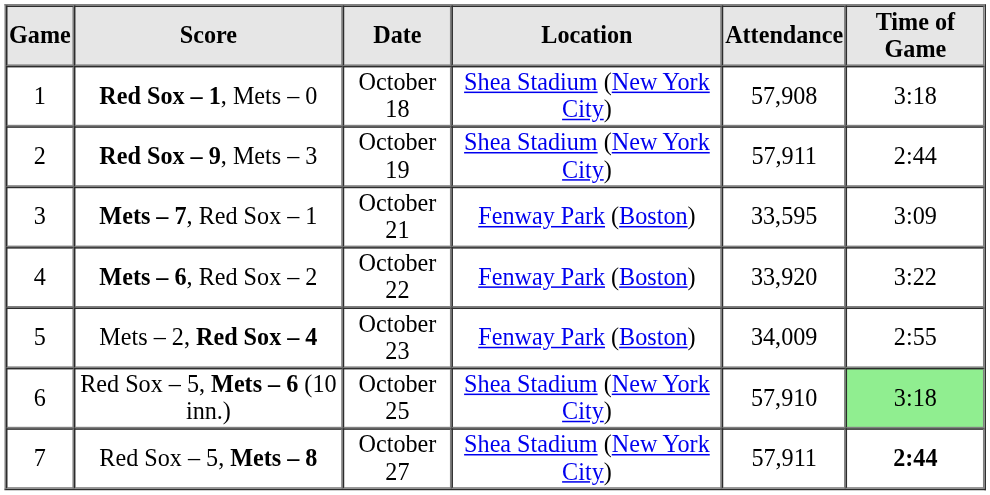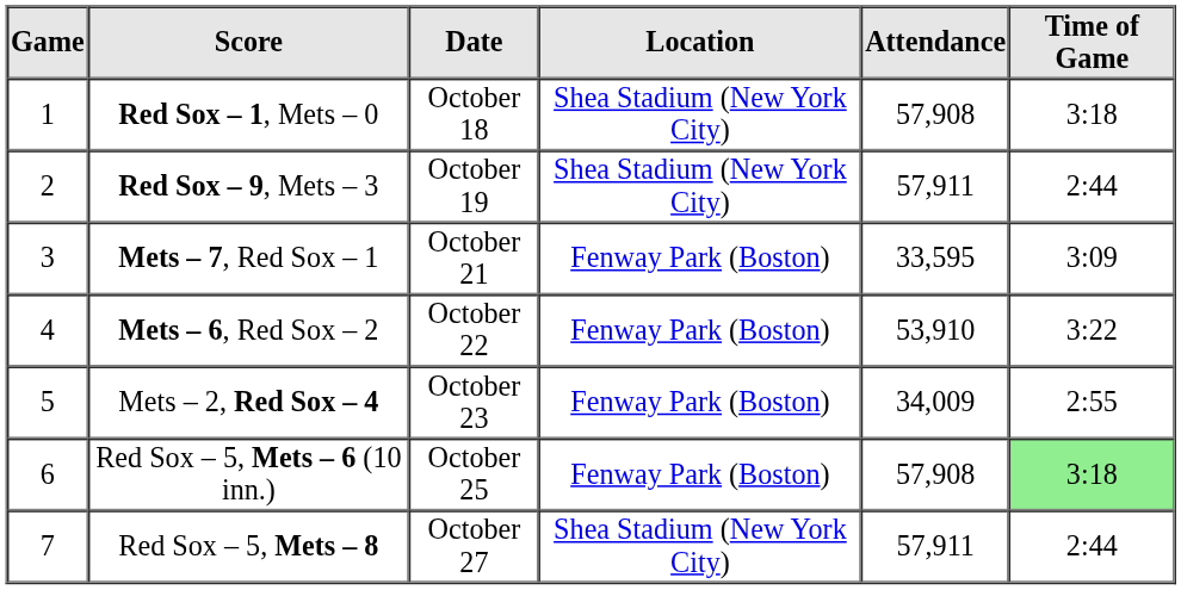Mets – 6, Red Sox – 2 | Attendance: 33,920 -> 53,910
Red Sox – 5, Mets – 6 (10 inn.) | Location: Shea Stadium (New York City) -> Fenway Park (Boston)
Red Sox – 5, Mets – 6 (10 inn.) | Attendance: 57,910 -> 57,908
Red Sox – 5, Mets – 8 | Time of Game: bold -> normal
